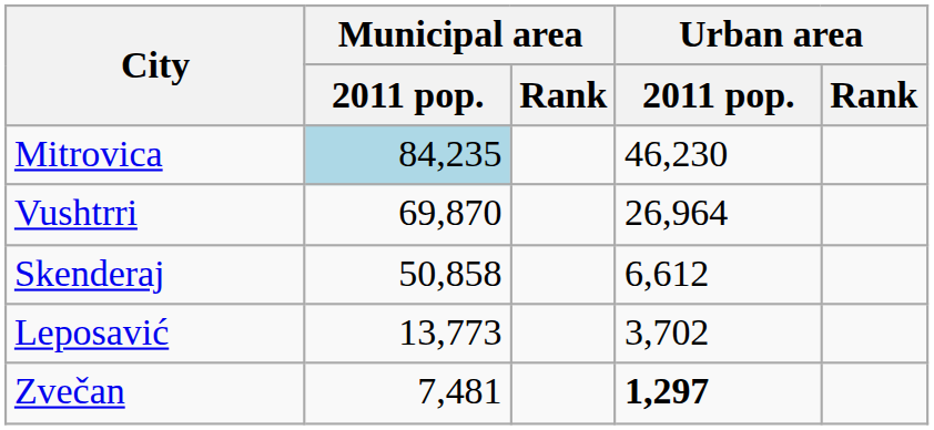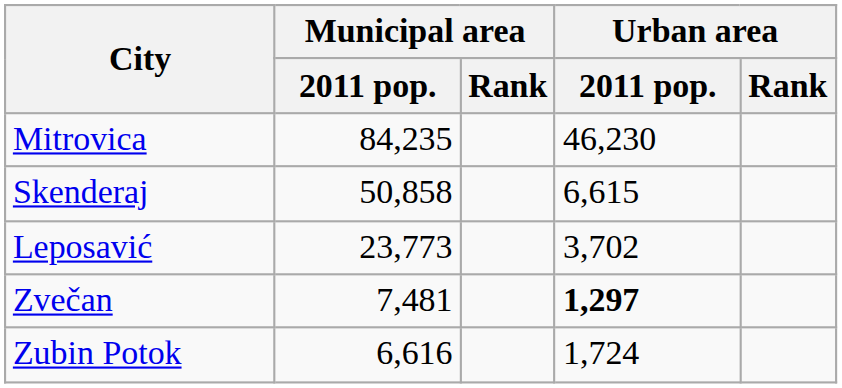Mitrovica | Municipal area / 2011 pop.: lightblue background -> no background
- row: Vushtrri | 69,870 | 26,964
Skenderaj | Urban area / 2011 pop.: 6,612 -> 6,615
Leposavić | Municipal area / 2011 pop.: 13,773 -> 23,773
+ row: Zubin Potok | 6,616 | 1,724
